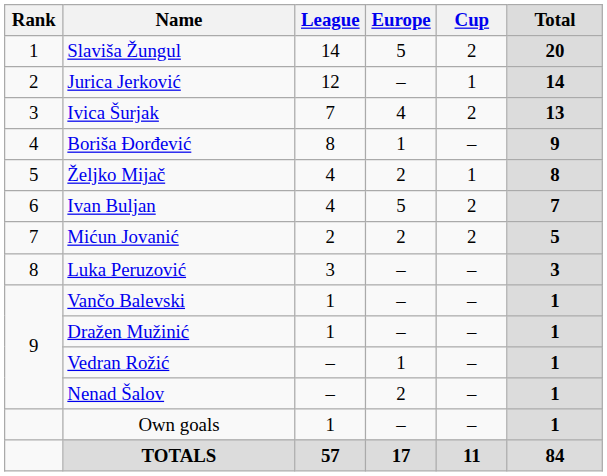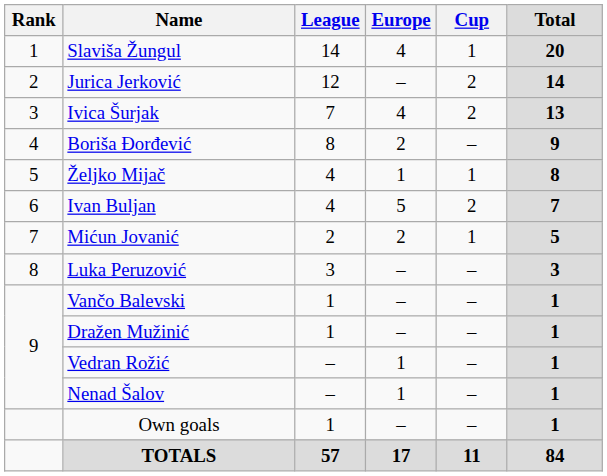Slaviša Žungul | Europe: 5 -> 4
Slaviša Žungul | Cup: 2 -> 1
Jurica Jerković | Cup: 1 -> 2
Boriša Đorđević | Europe: 1 -> 2
Željko Mijač | Europe: 2 -> 1
Mićun Jovanić | Cup: 2 -> 1
Nenad Šalov | Europe: 2 -> 1
